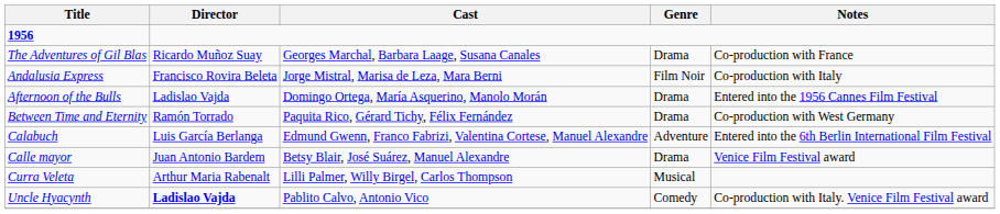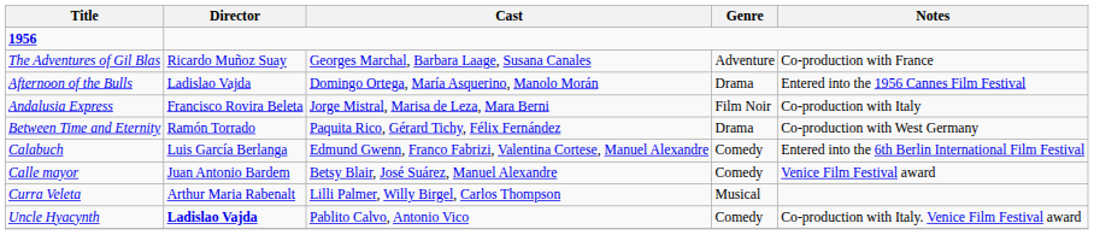The Adventures of Gil Blas | Genre: Drama -> Adventure
rows swapped: Afternoon of the Bulls <-> Andalusia Express
Calabuch | Genre: Adventure -> Comedy
Calle mayor | Genre: Drama -> Comedy
